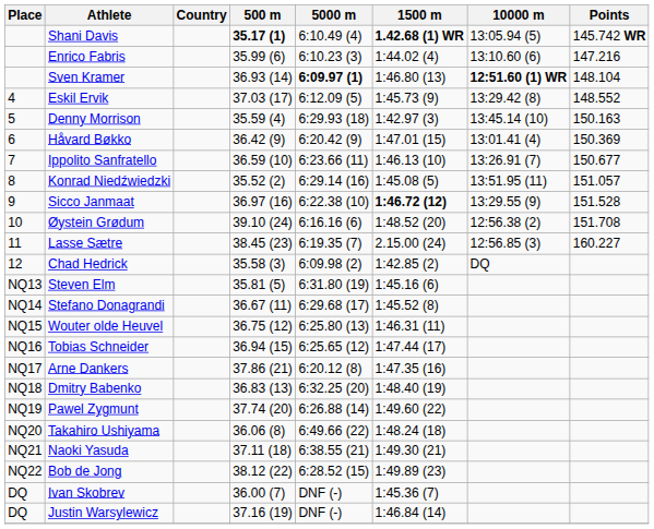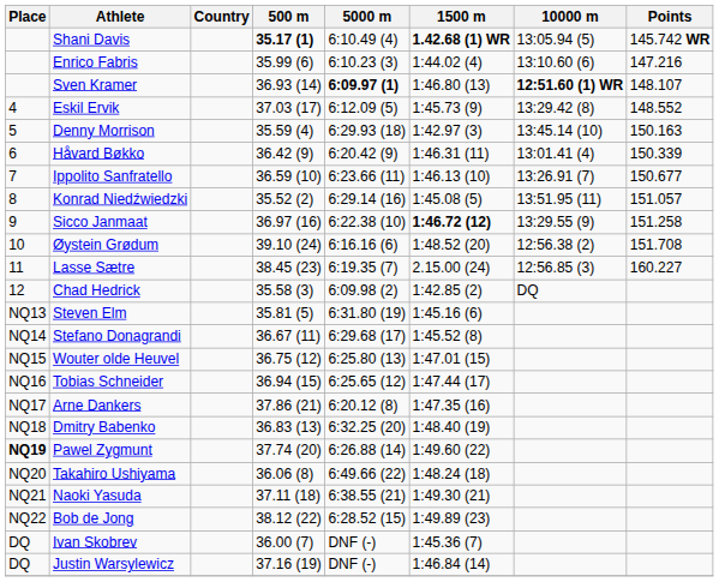Sven Kramer | Points: 148.104 -> 148.107
Håvard Bøkko | 1500 m: 1:47.01 (15) -> 1:46.31 (11)
Håvard Bøkko | Points: 150.369 -> 150.339
Sicco Janmaat | Points: 151.528 -> 151.258
Wouter olde Heuvel | 1500 m: 1:46.31 (11) -> 1:47.01 (15)
Pawel Zygmunt | Place: normal -> bold
